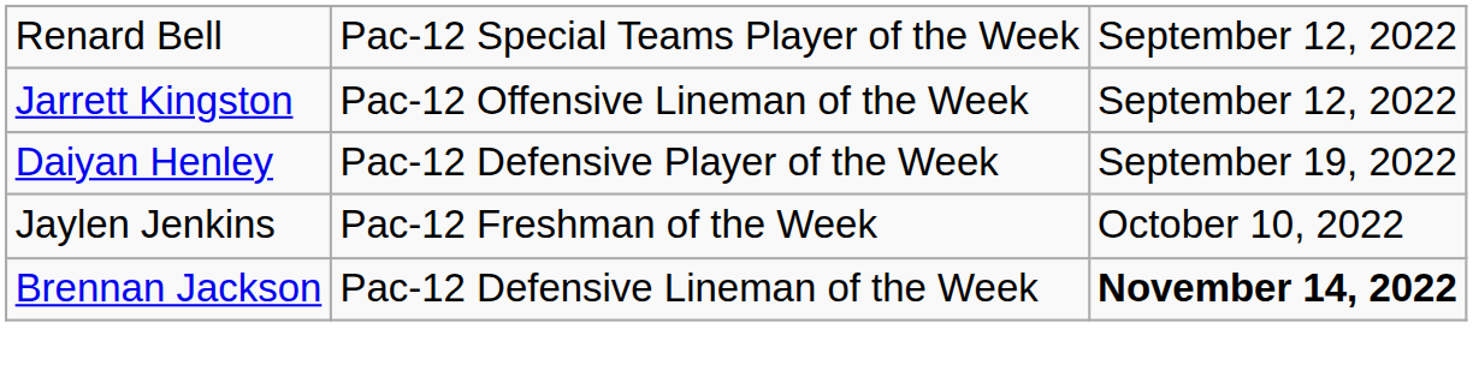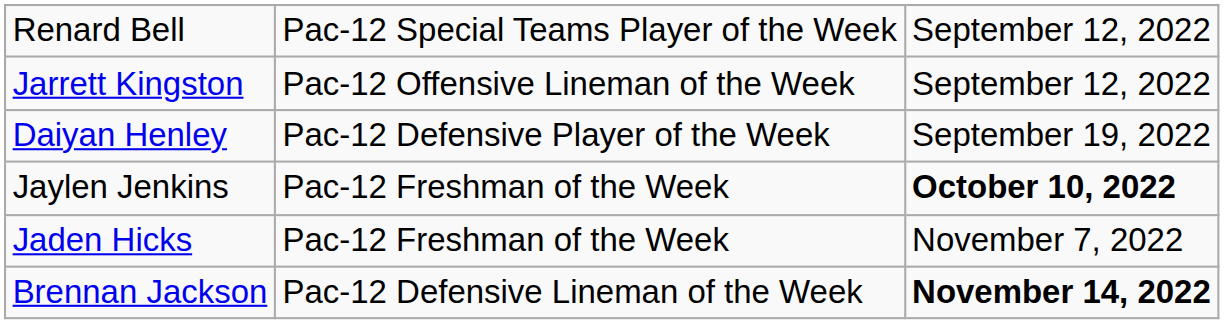Jaylen Jenkins | column 3: normal -> bold
+ row: Jaden Hicks | Pac-12 Freshman of the Week | November 7, 2022
